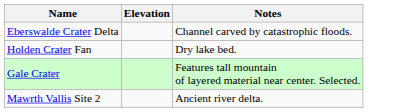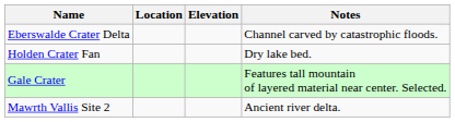+ column: Location
